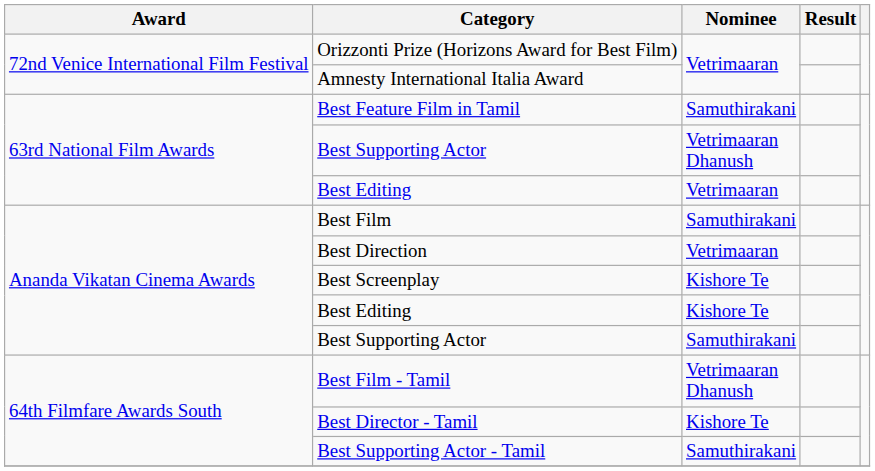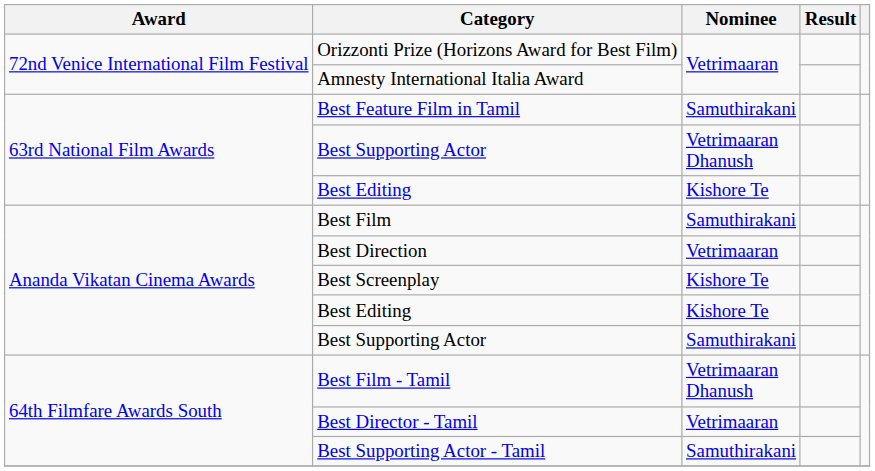63rd National Film Awards / Best Editing | Nominee: Vetrimaaran -> Kishore Te
Best Director - Tamil | Nominee: Kishore Te -> Vetrimaaran
